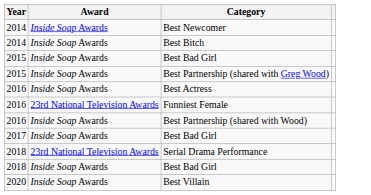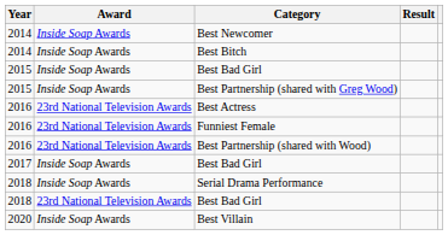+ column: Result
Best Actress | Award: Inside Soap Awards -> 23rd National Television Awards
Best Partnership (shared with Wood) | Award: Inside Soap Awards -> 23rd National Television Awards
Serial Drama Performance | Award: 23rd National Television Awards -> Inside Soap Awards
2018 / Best Bad Girl | Award: Inside Soap Awards -> 23rd National Television Awards
